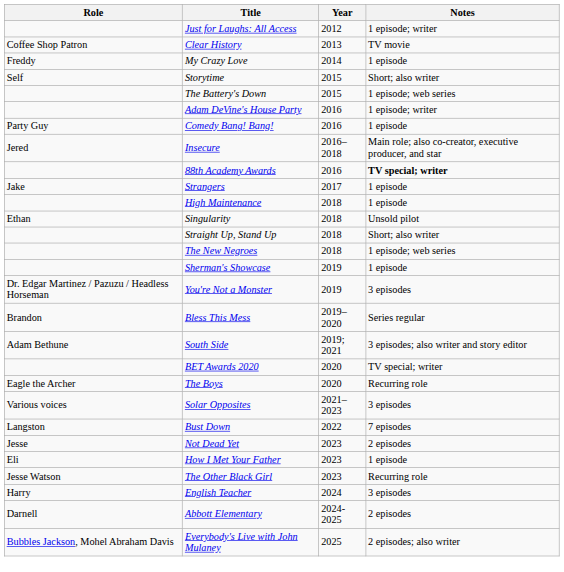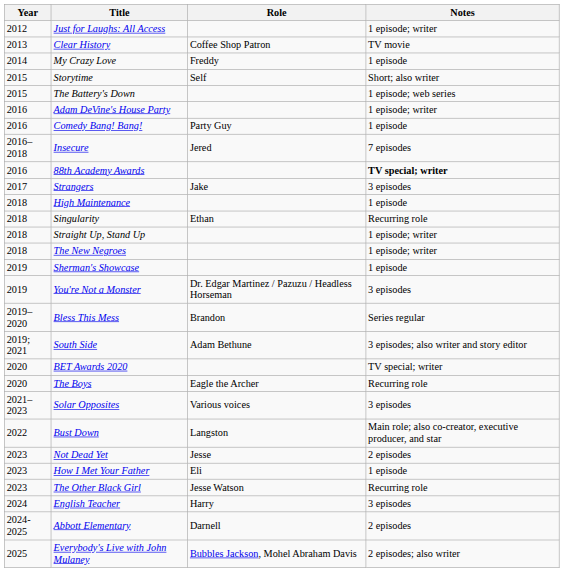columns swapped: Year <-> Role
Insecure | Notes: Main role; also co-creator, executive producer, and star -> 7 episodes
Strangers | Notes: 1 episode -> 3 episodes
Singularity | Notes: Unsold pilot -> Recurring role
Straight Up, Stand Up | Notes: Short; also writer -> 1 episode; writer
The New Negroes | Notes: 1 episode; web series -> 1 episode; writer
Bust Down | Notes: 7 episodes -> Main role; also co-creator, executive producer, and star
